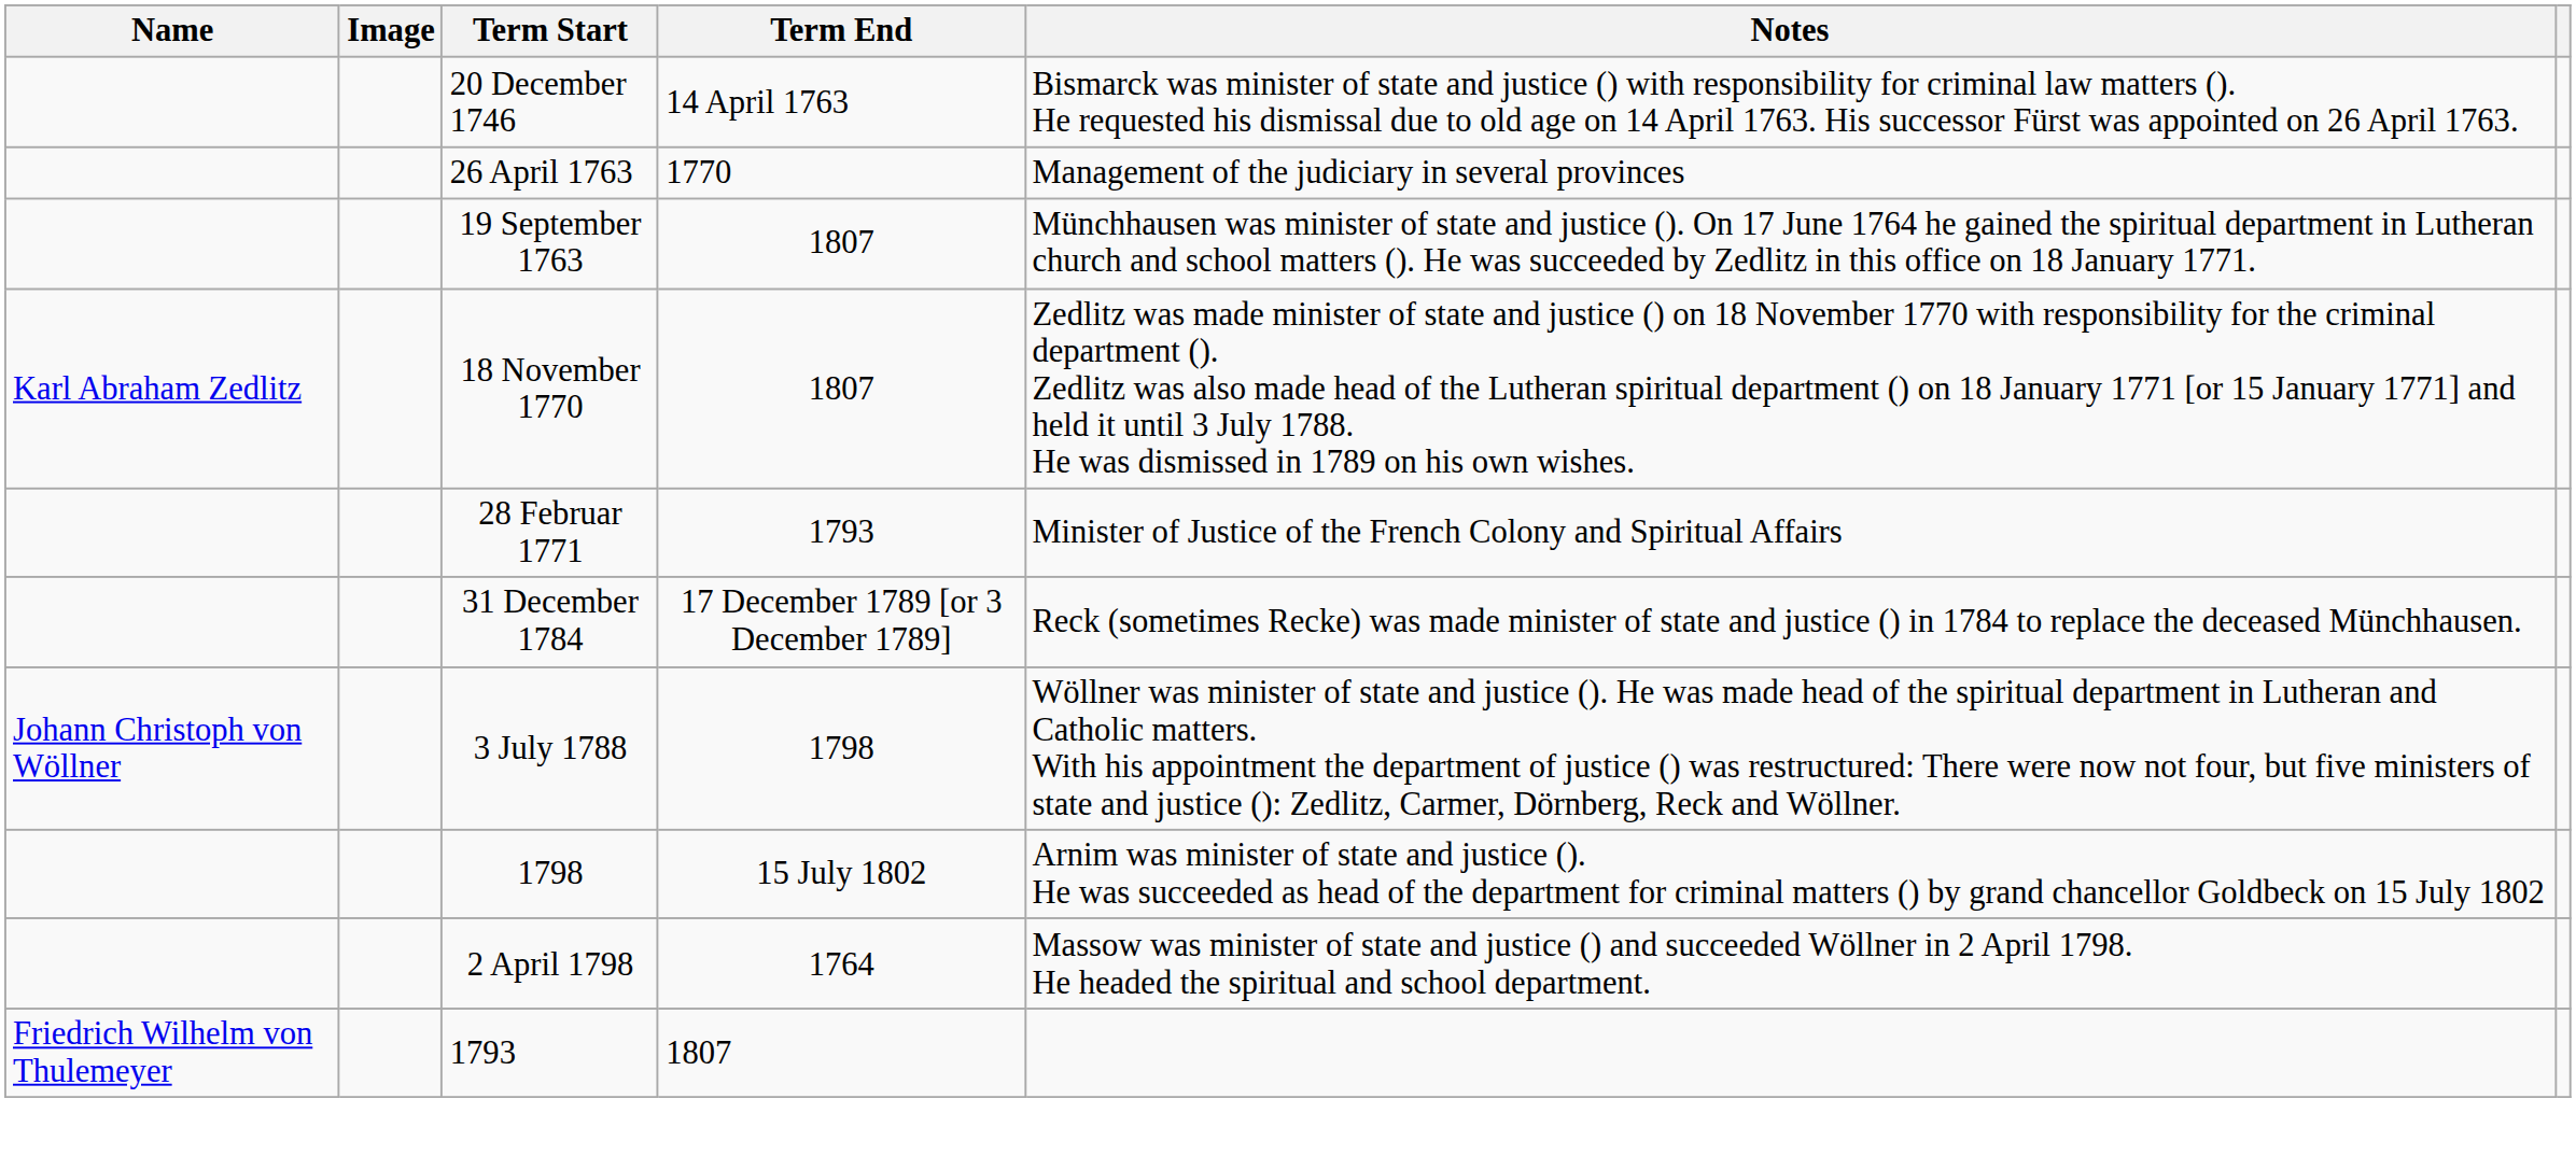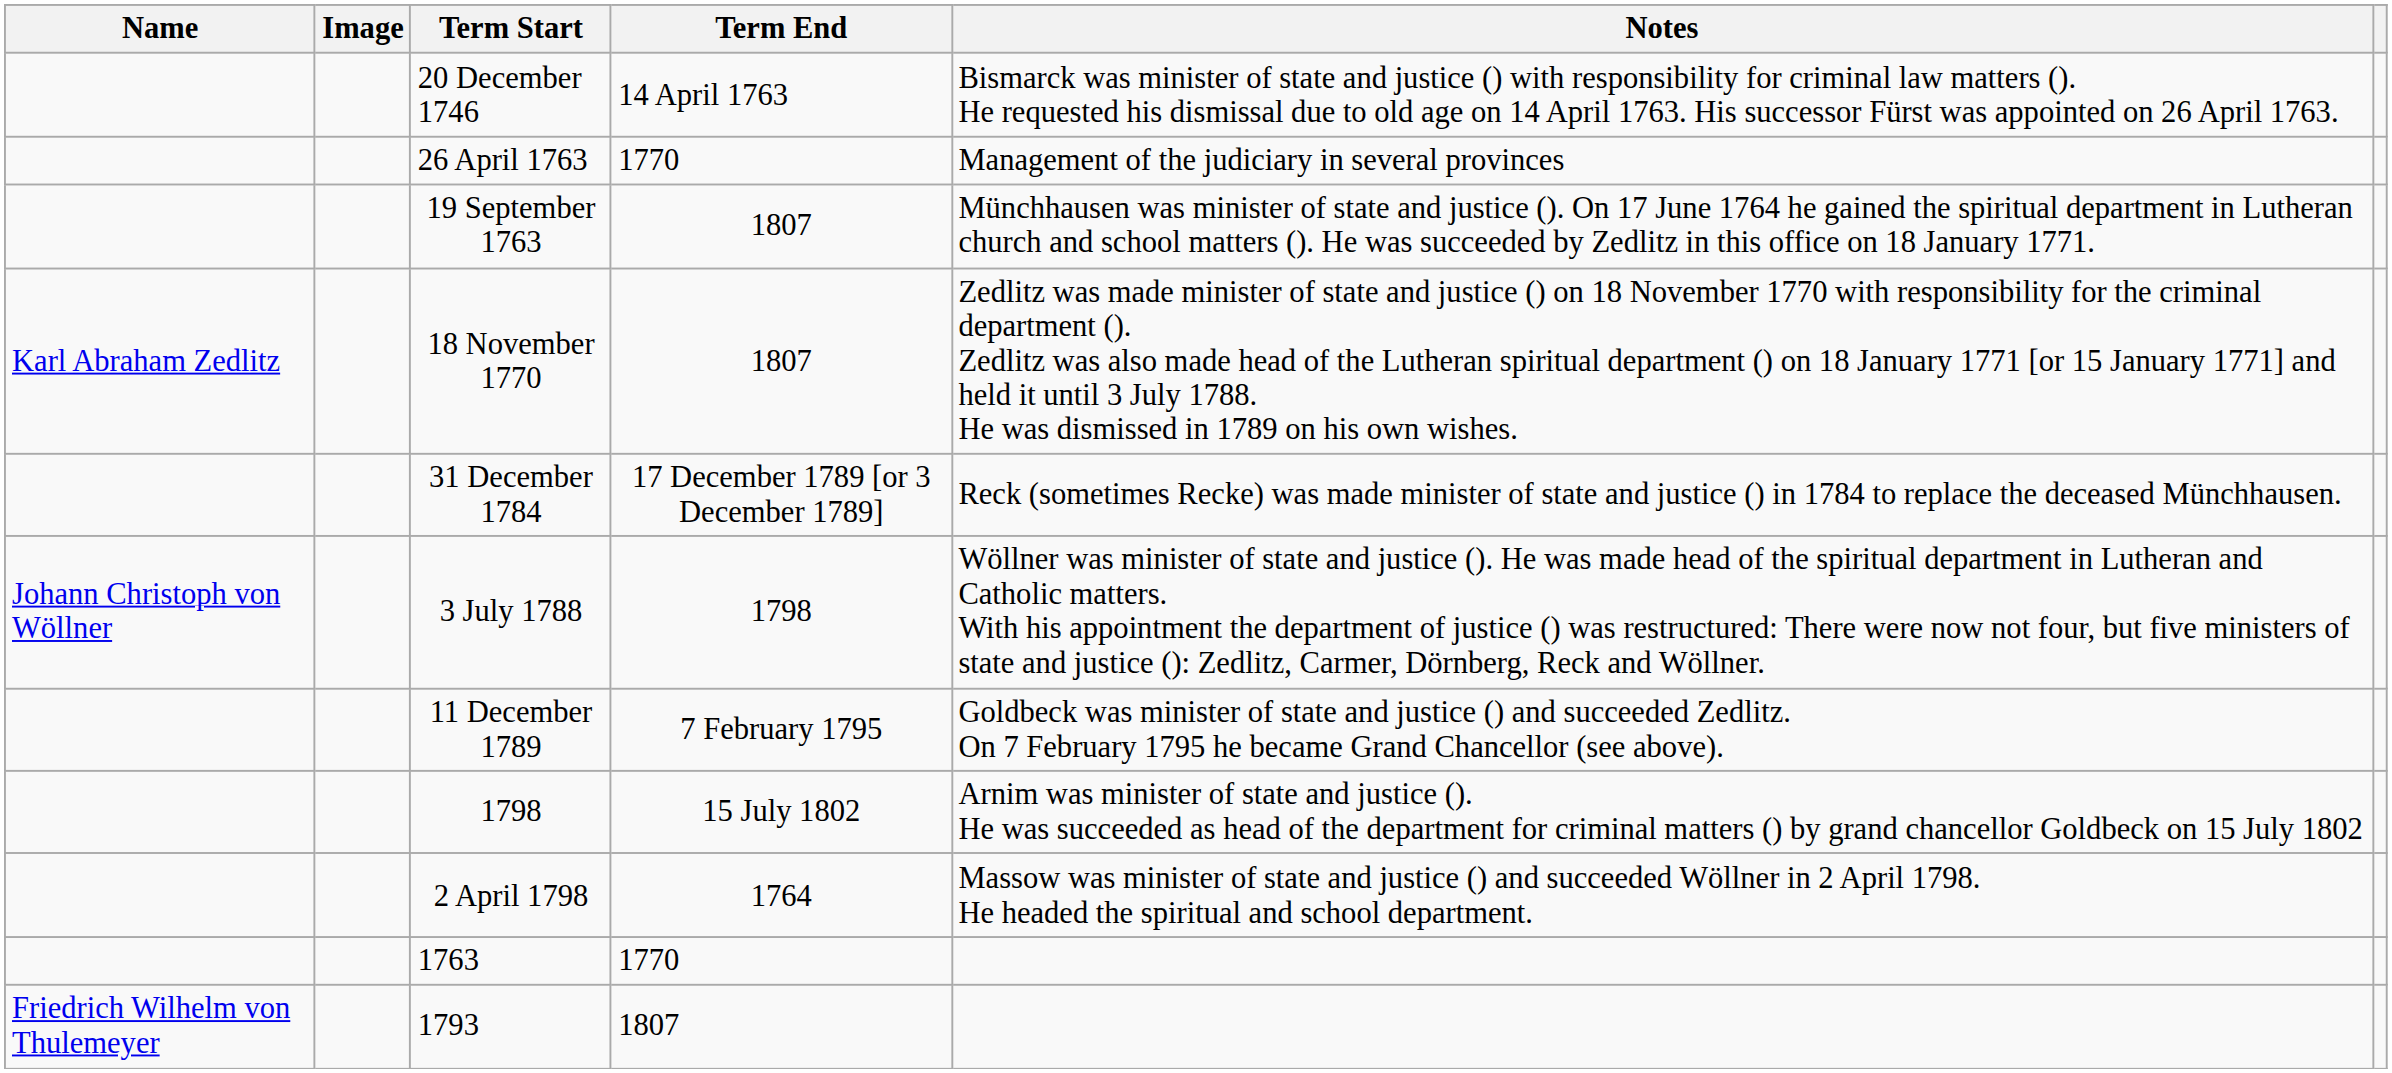- row: 28 Februar 1771 | 1793 | Minister of Justice of the French Colony and Spiritual Affairs
+ row: 11 December 1789 | 7 February 1795 | Goldbeck was minister of state and justice () and succeeded Zedlitz. On 7 February 1795 he became Grand Chancellor (see above).
+ row: 1763 | 1770
